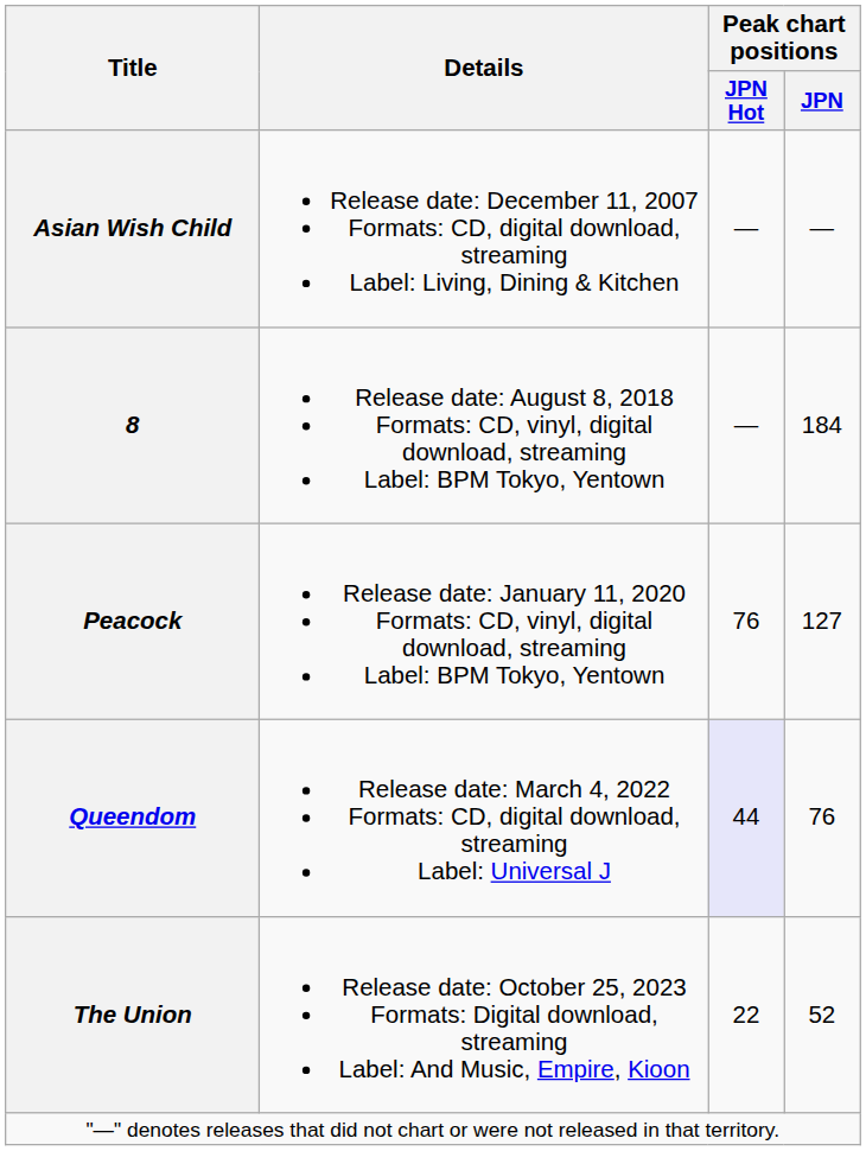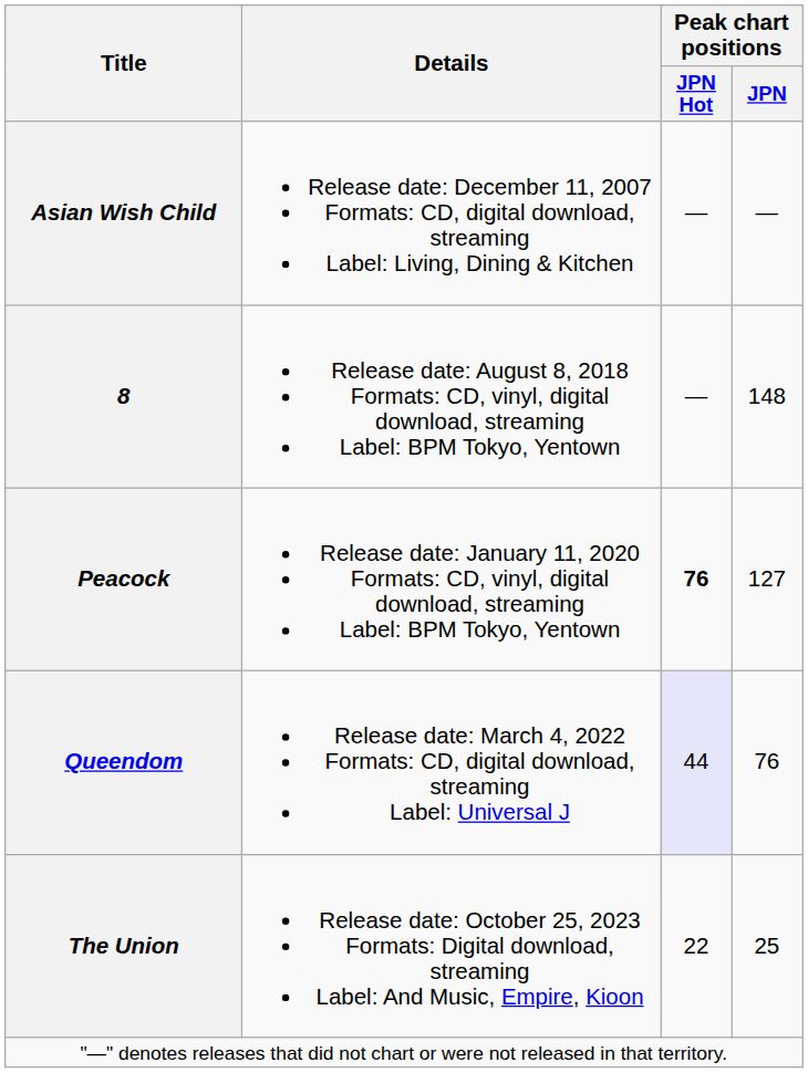8 | Peak chart positions / JPN: 184 -> 148
Peacock | Peak chart positions / JPN Hot: normal -> bold
The Union | Peak chart positions / JPN: 52 -> 25
